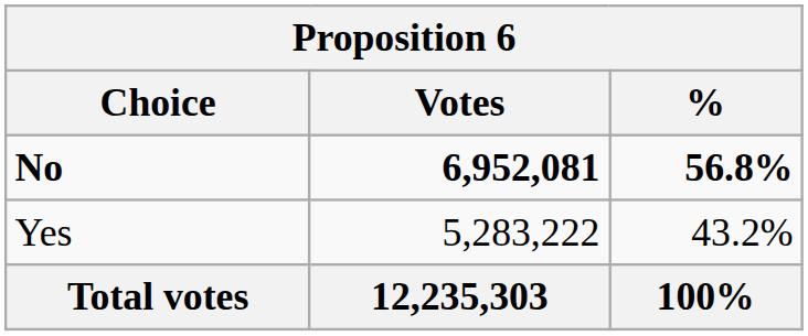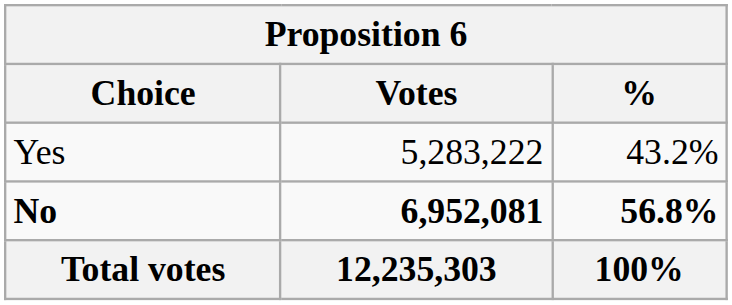rows swapped: Yes <-> No
